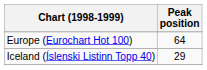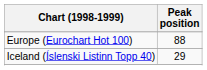Europe (Eurochart Hot 100) | Peak position: 64 -> 88
